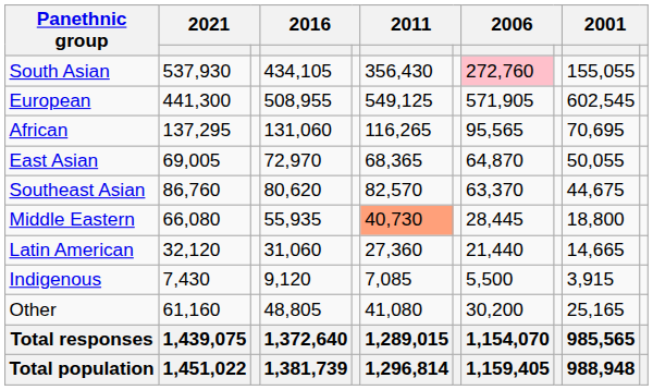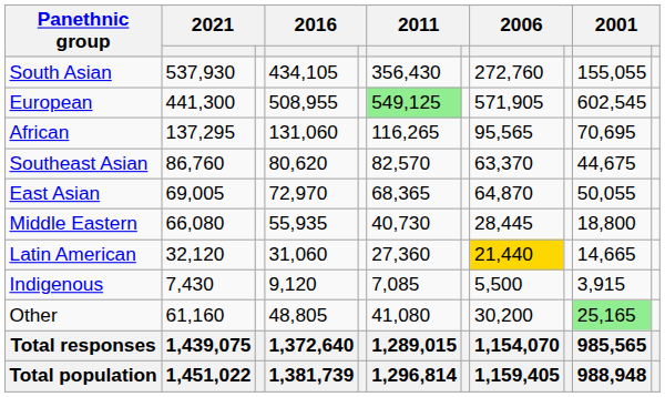South Asian | column 8: pink background -> no background
European | column 6: no background -> lightgreen background
rows swapped: Southeast Asian <-> East Asian
Middle Eastern | column 6: lightsalmon background -> no background
Latin American | column 8: no background -> gold background
Other | column 10: no background -> lightgreen background
